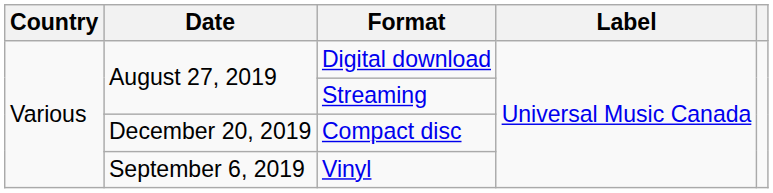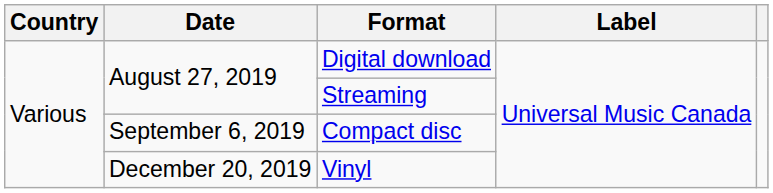Compact disc | Date: December 20, 2019 -> September 6, 2019
Vinyl | Date: September 6, 2019 -> December 20, 2019
